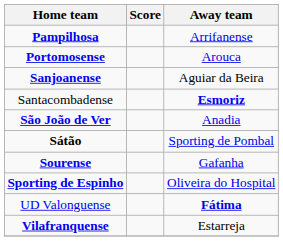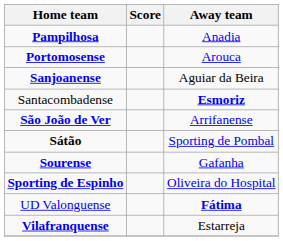Pampilhosa | Away team: Arrifanense -> Anadia
São João de Ver | Away team: Anadia -> Arrifanense
